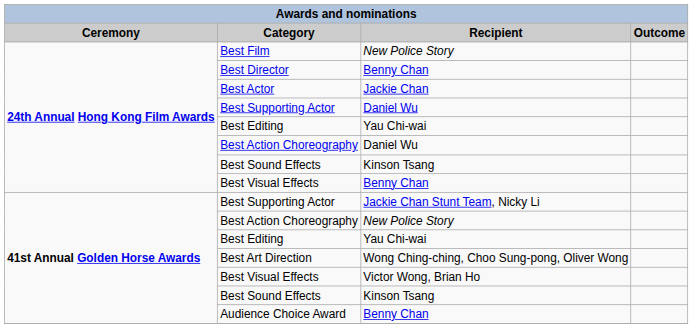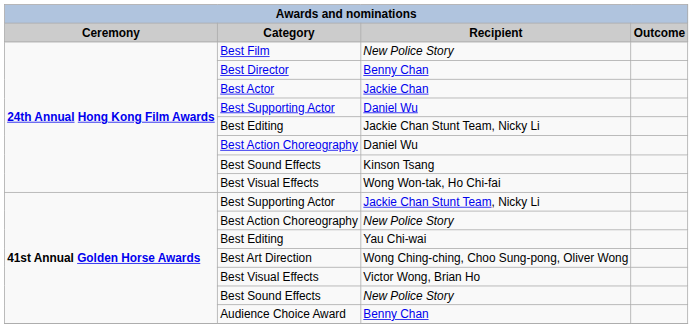24th Annual Hong Kong Film Awards / Best Editing | Recipient: Yau Chi-wai -> Jackie Chan Stunt Team, Nicky Li
24th Annual Hong Kong Film Awards / Best Visual Effects | Recipient: Benny Chan -> Wong Won-tak, Ho Chi-fai
41st Annual Golden Horse Awards / Best Sound Effects | Recipient: Kinson Tsang -> New Police Story
